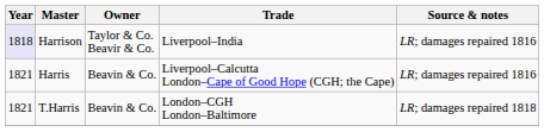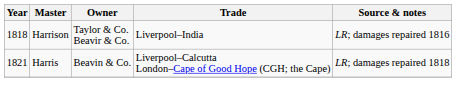Harrison | Year: lavender background -> no background
Harris | Source & notes: LR; damages repaired 1816 -> LR; damages repaired 1818
- row: 1821 | T.Harris | Beavin & Co. | London–CGH London–Baltimore | LR; damages repaired 1818
